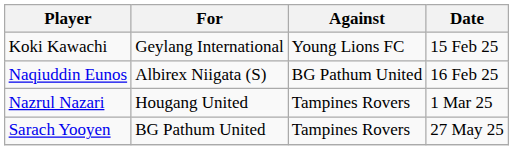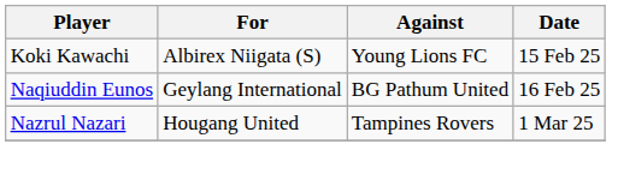Koki Kawachi | For: Geylang International -> Albirex Niigata (S)
Naqiuddin Eunos | For: Albirex Niigata (S) -> Geylang International
- row: Sarach Yooyen | BG Pathum United | Tampines Rovers | 27 May 25
